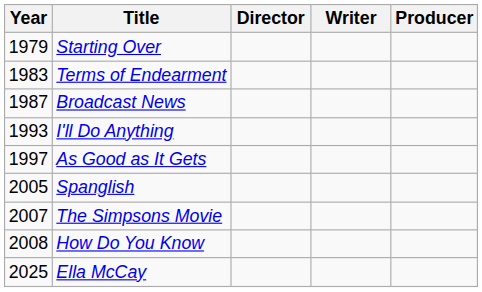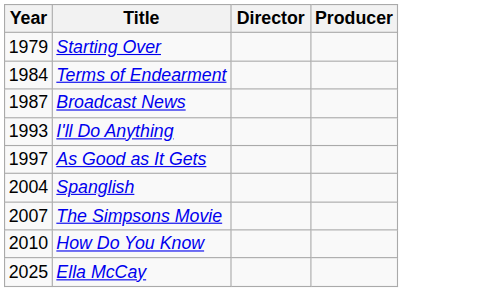- column: Writer
Terms of Endearment | Year: 1983 -> 1984
Spanglish | Year: 2005 -> 2004
How Do You Know | Year: 2008 -> 2010
